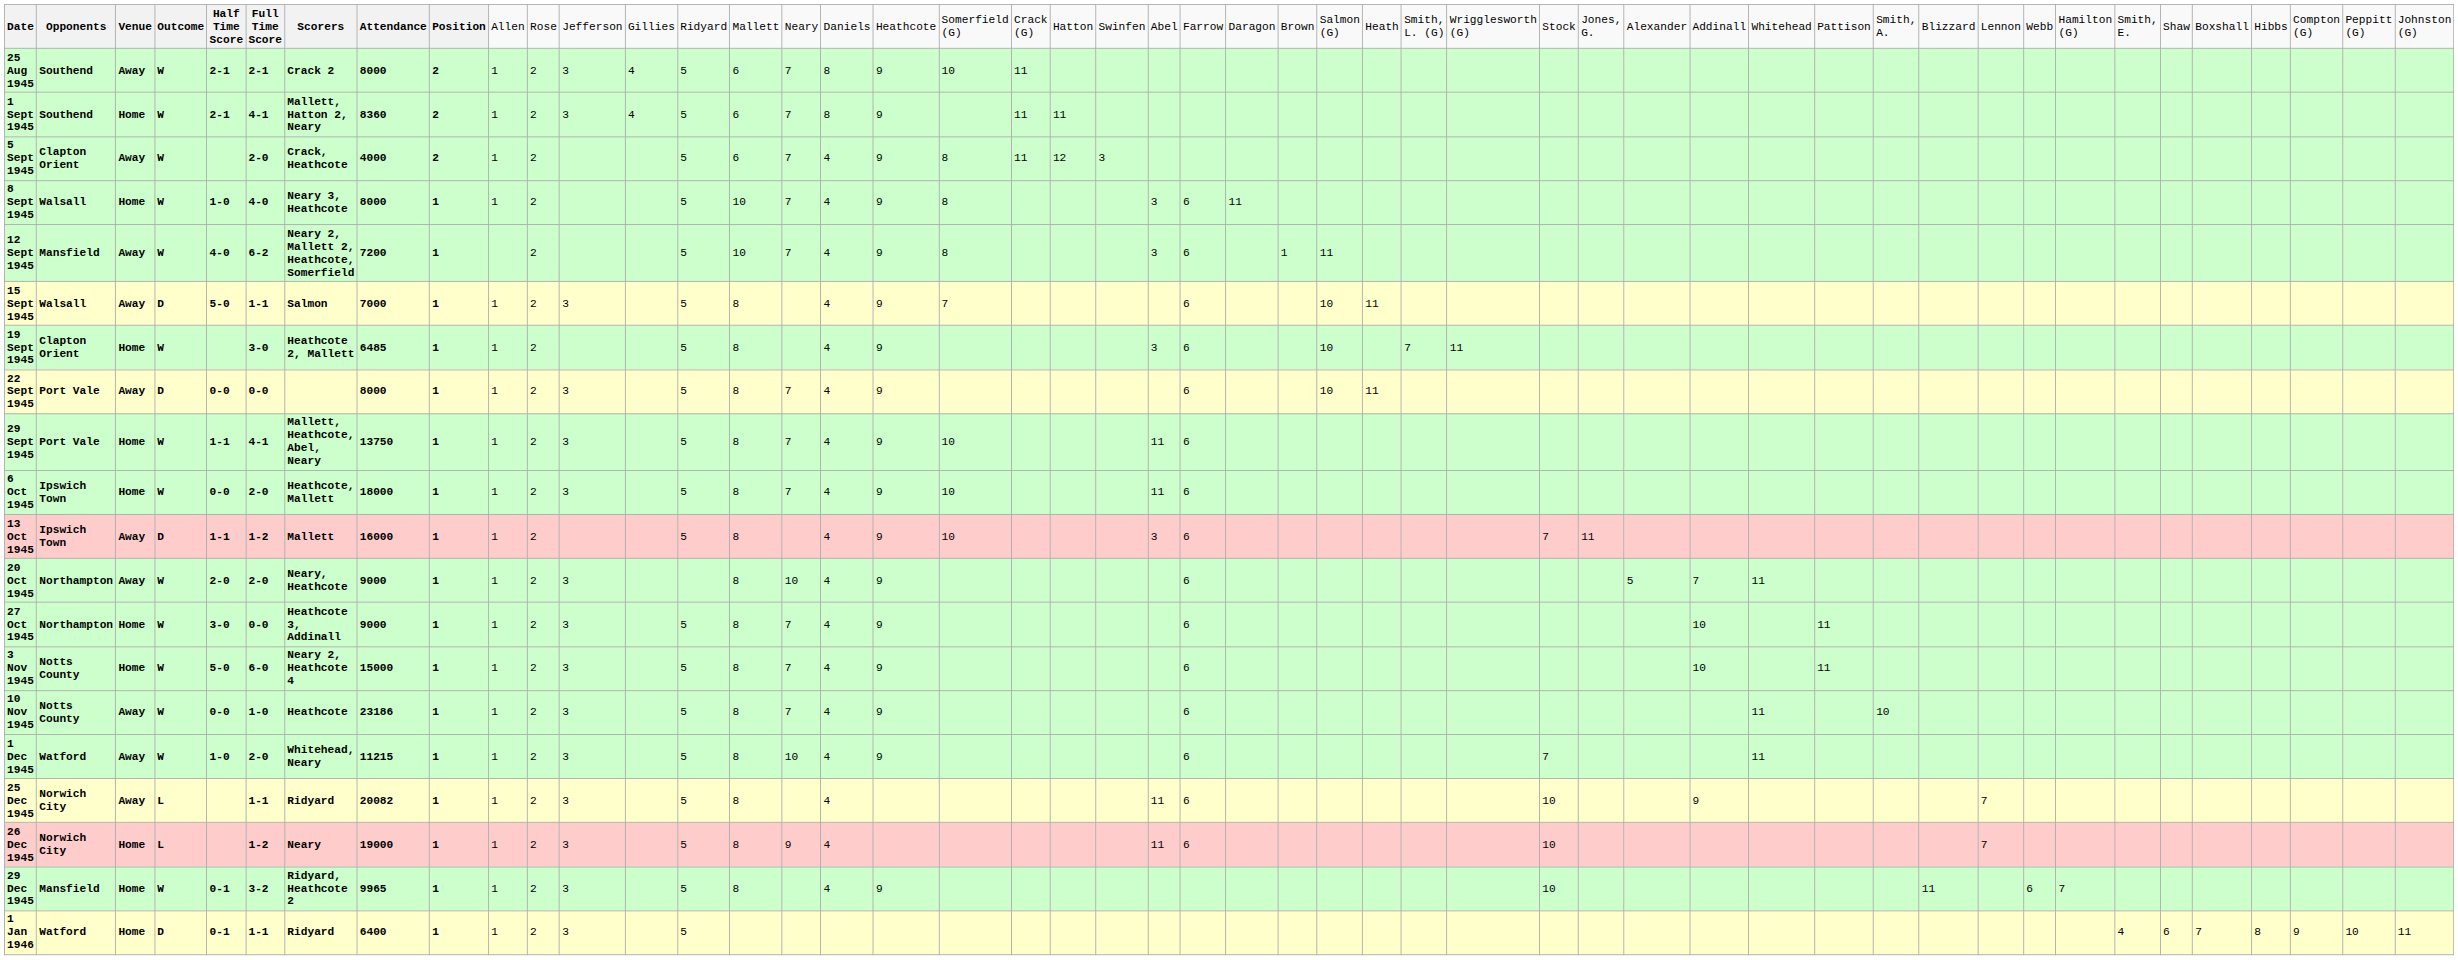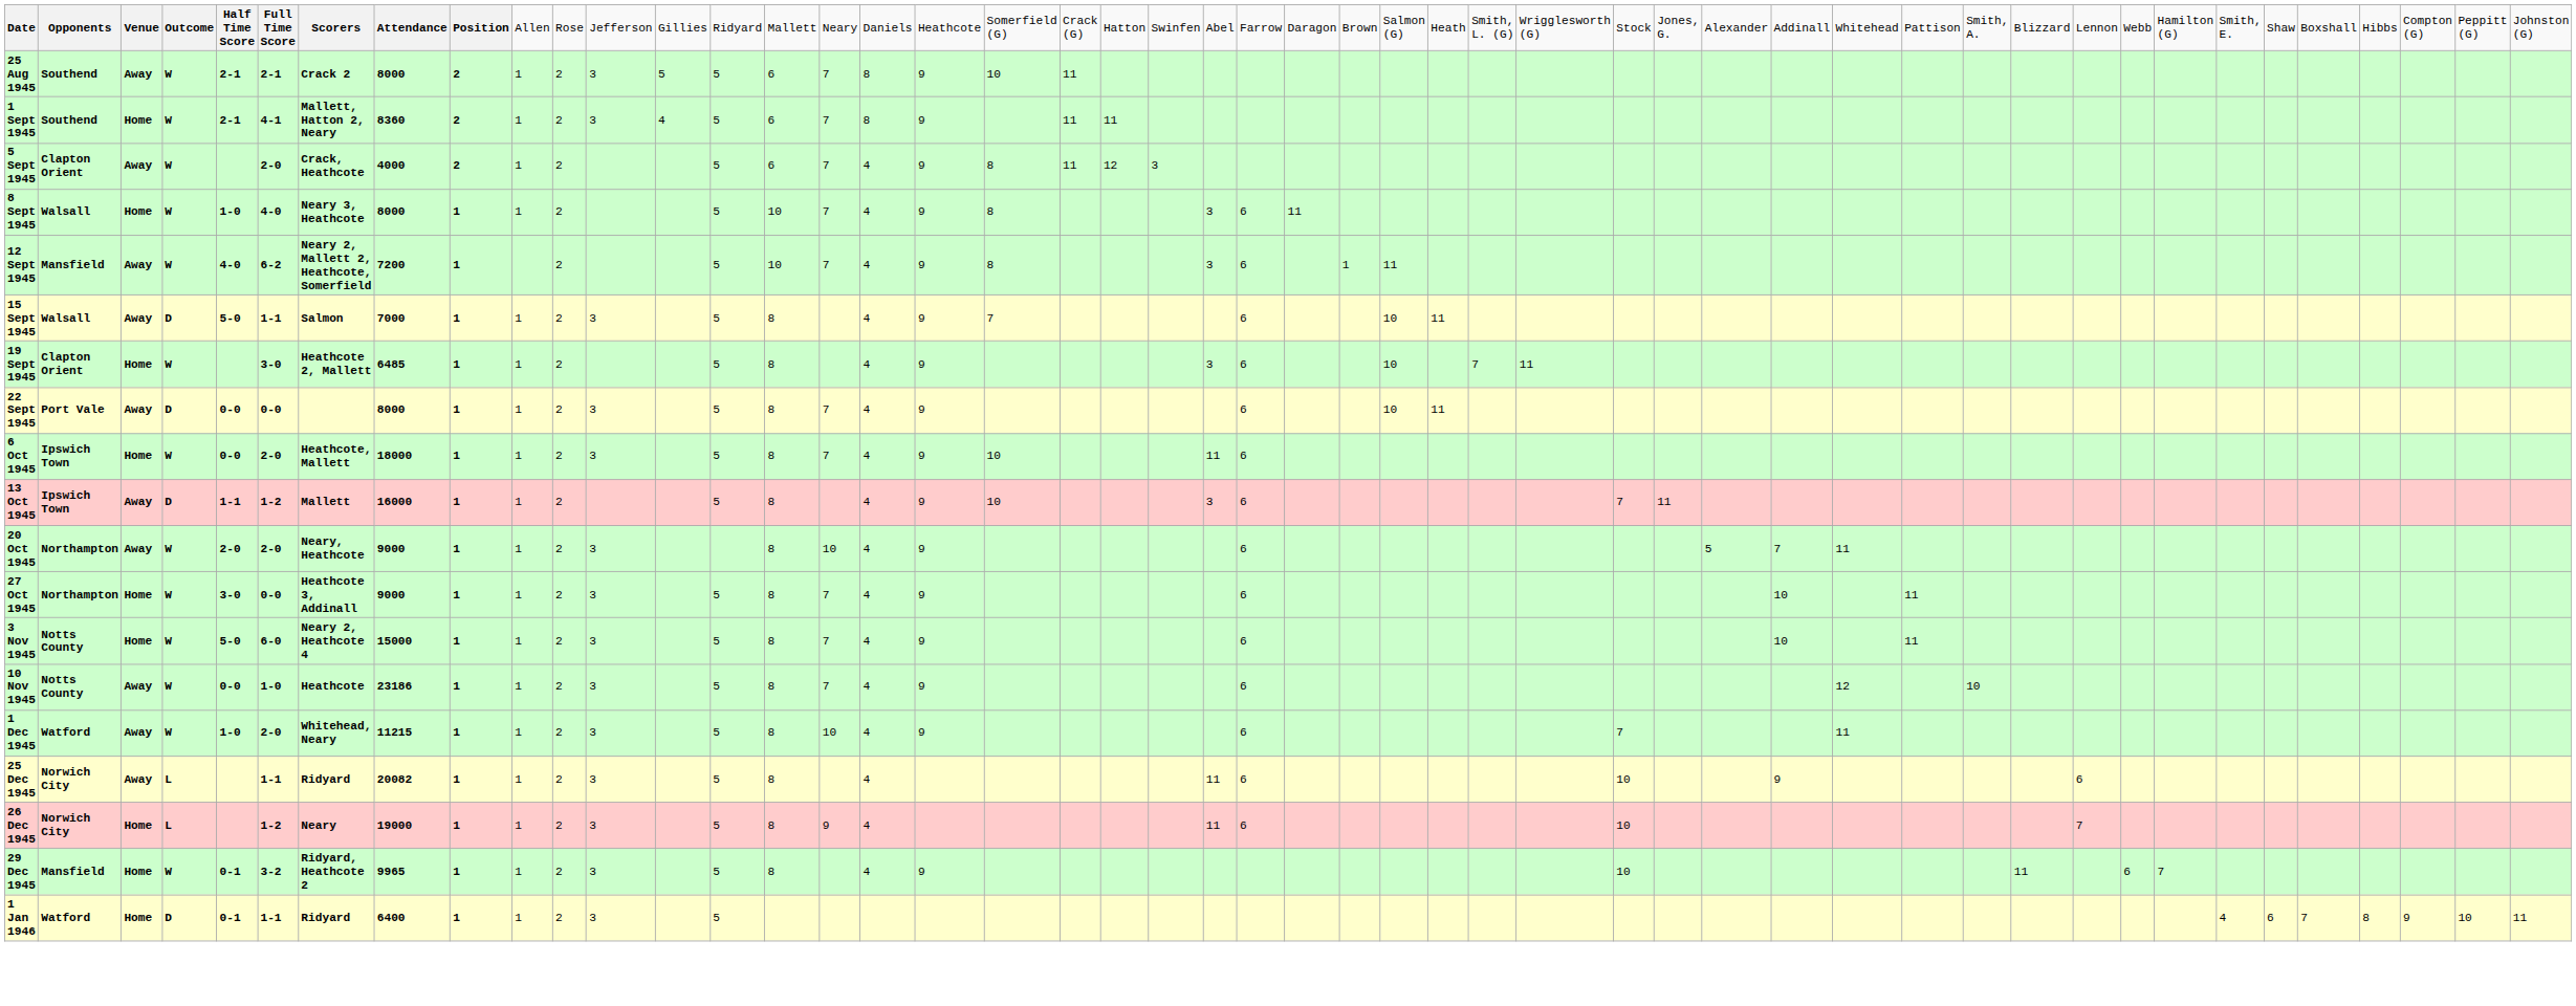25 Aug 1945 | column 13: 4 -> 5
- row: 29 Sept 1945 | Port Vale | Home | W | 1-1 | 4-1 | Mallett, Heathcote, Abel, Neary | 13750 | 1 | 1 | 2 | 3 | 5 | 8 | 7 | 4 | 9 | 10 | 11 | 6
10 Nov 1945 | column 35: 11 -> 12
25 Dec 1945 | column 39: 7 -> 6
